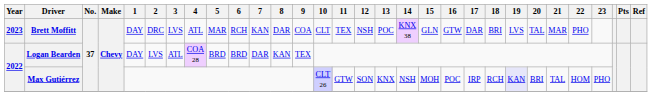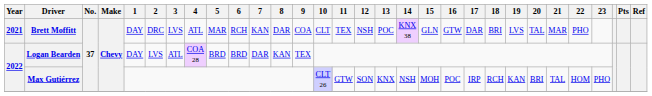Brett Moffitt | Year: 2023 -> 2021
Max Gutiérrez | 19: lavender background -> no background
